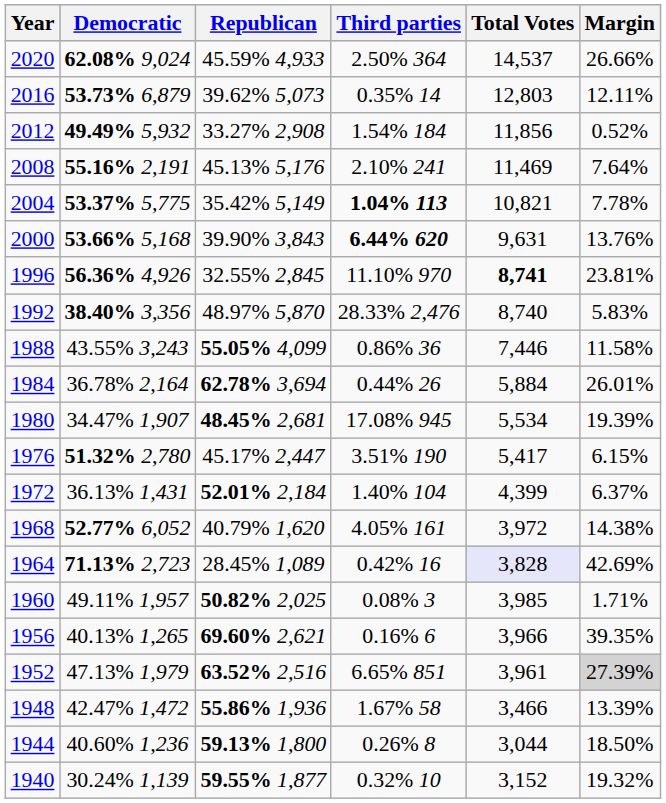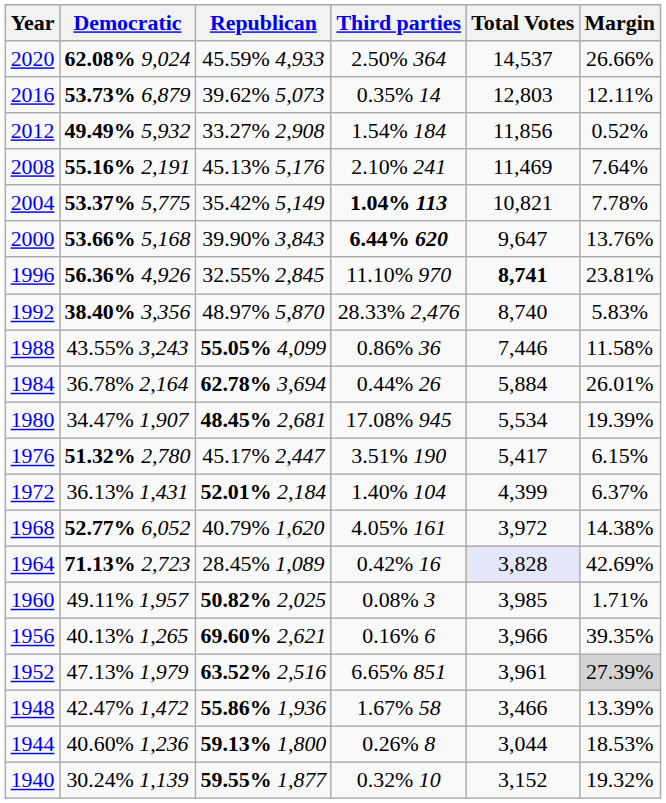2000 | Total Votes: 9,631 -> 9,647
1944 | Margin: 18.50% -> 18.53%
